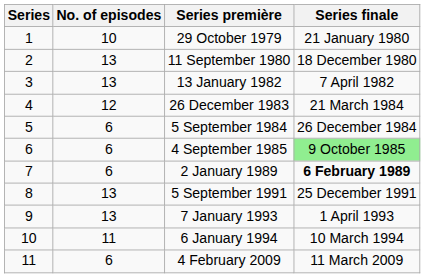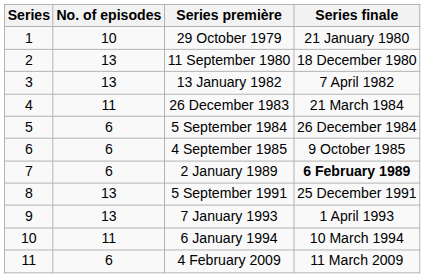26 December 1983 | No. of episodes: 12 -> 11
4 September 1985 | Series finale: lightgreen background -> no background
